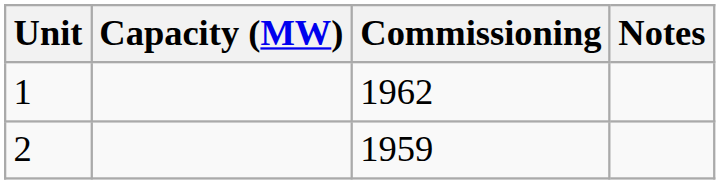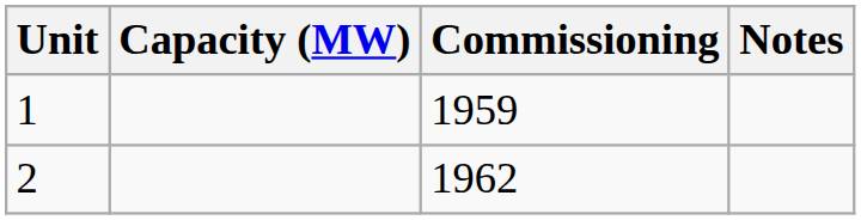1 | Commissioning: 1962 -> 1959
2 | Commissioning: 1959 -> 1962
